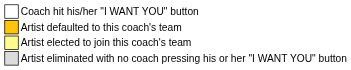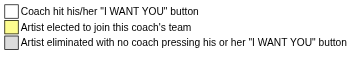- row: Artist defaulted to this coach's team
